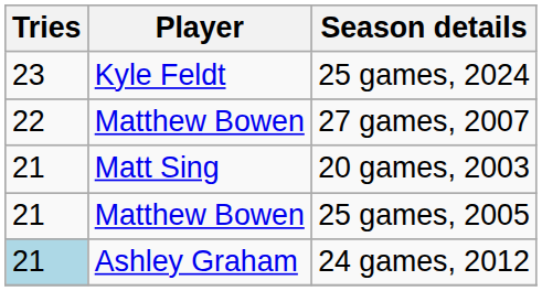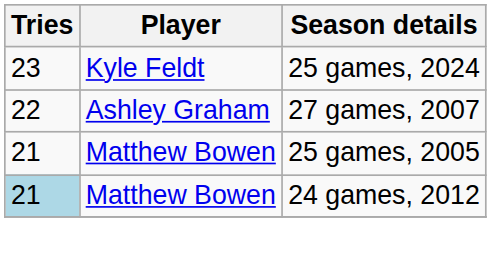27 games, 2007 | Player: Matthew Bowen -> Ashley Graham
- row: 21 | Matt Sing | 20 games, 2003
24 games, 2012 | Player: Ashley Graham -> Matthew Bowen
